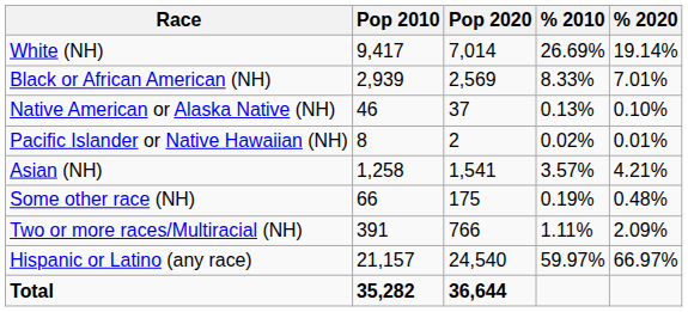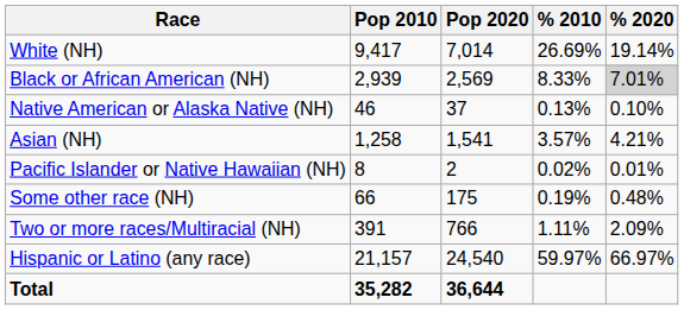Black or African American (NH) | % 2020: no background -> lightgrey background
rows swapped: Asian (NH) <-> Pacific Islander or Native Hawaiian (NH)
